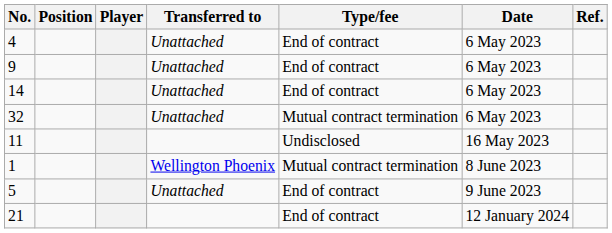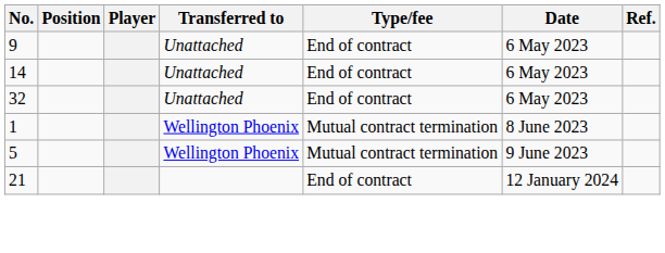- row: 4 | Unattached | End of contract | 6 May 2023
32 | Type/fee: Mutual contract termination -> End of contract
- row: 11 | Undisclosed | 16 May 2023
5 | Transferred to: Unattached -> Wellington Phoenix
5 | Type/fee: End of contract -> Mutual contract termination
